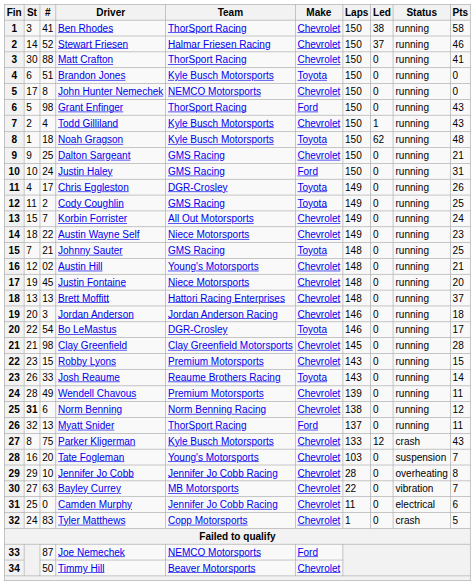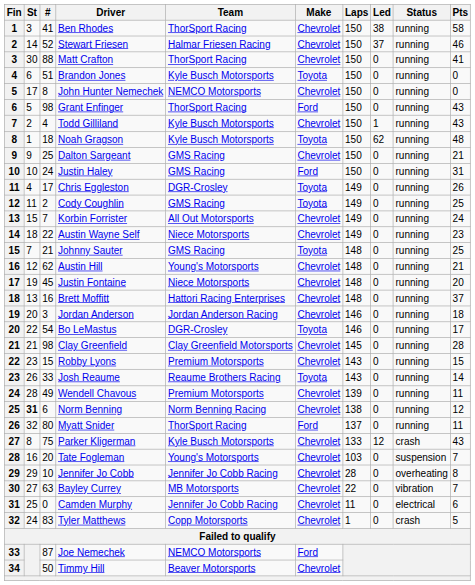Austin Hill | #: 02 -> 62
Brett Moffitt | #: 13 -> 16
Myatt Snider | #: 13 -> 80
